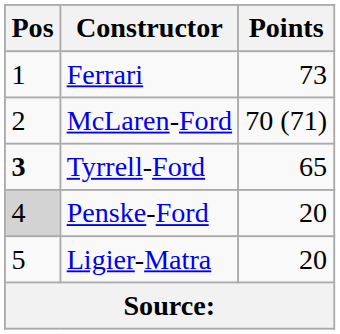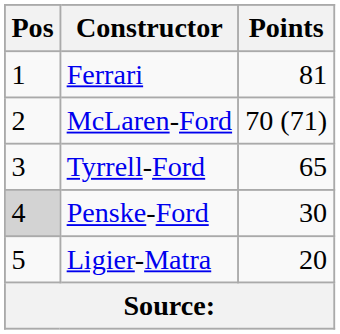Ferrari | Points: 73 -> 81
Tyrrell-Ford | Pos: bold -> normal
Penske-Ford | Points: 20 -> 30
